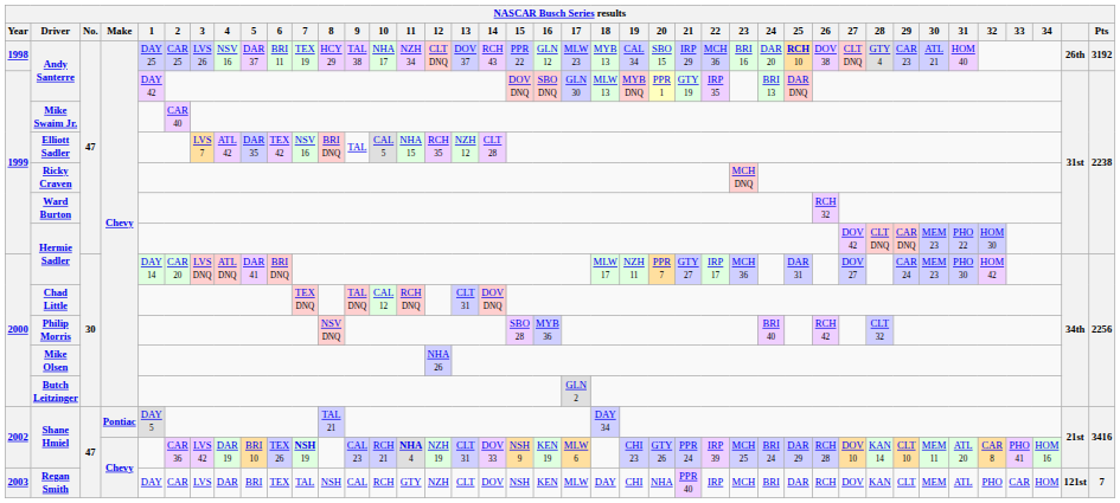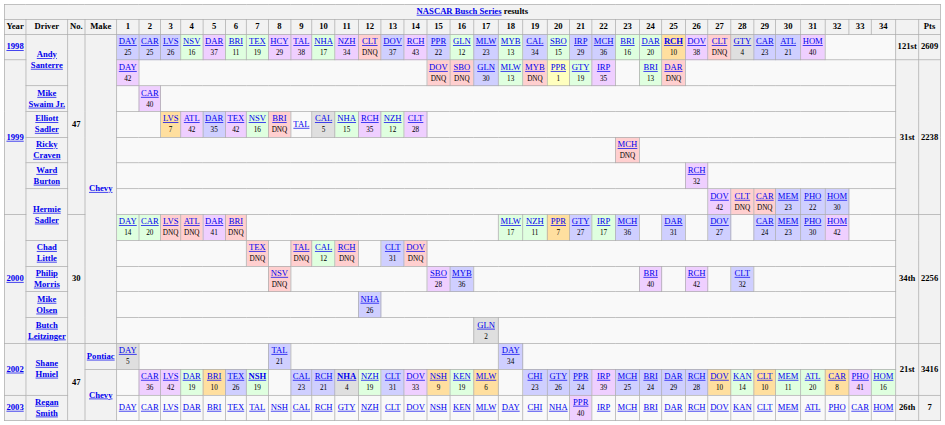1998 / Andy Santerre | column 39: 26th -> 121st
1998 / Andy Santerre | Pts: 3192 -> 2609
Regan Smith | column 39: 121st -> 26th
